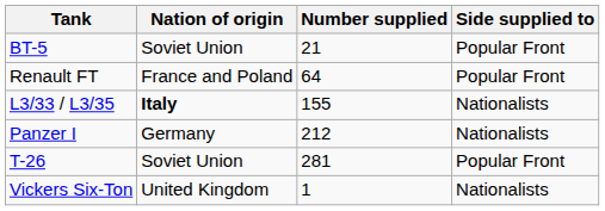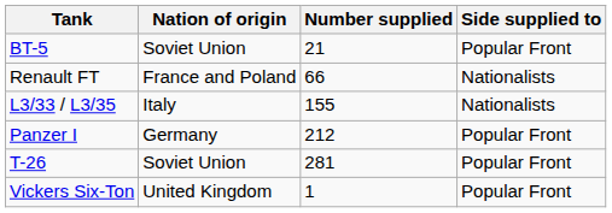Renault FT | Number supplied: 64 -> 66
Renault FT | Side supplied to: Popular Front -> Nationalists
L3/33 / L3/35 | Nation of origin: bold -> normal
Panzer I | Side supplied to: Nationalists -> Popular Front
Vickers Six-Ton | Side supplied to: Nationalists -> Popular Front
